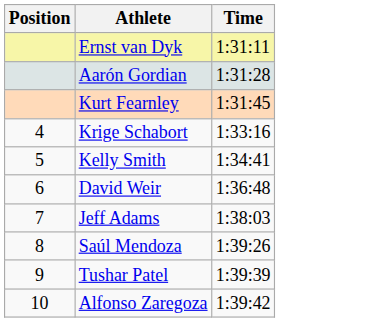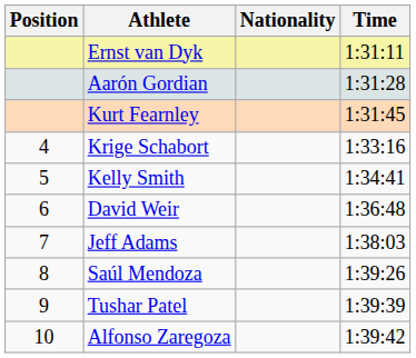+ column: Nationality
